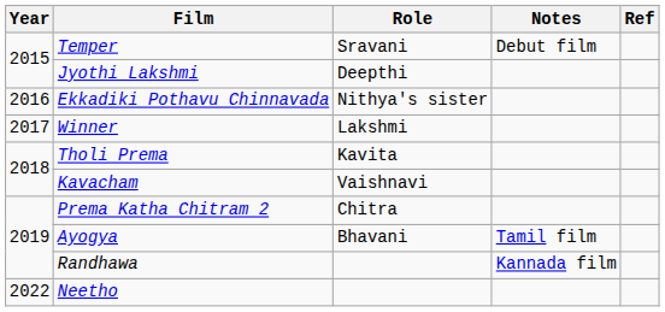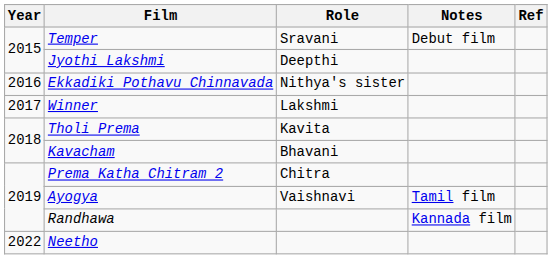Kavacham | Role: Vaishnavi -> Bhavani
Ayogya | Role: Bhavani -> Vaishnavi
